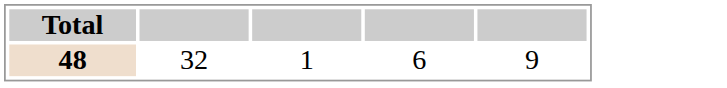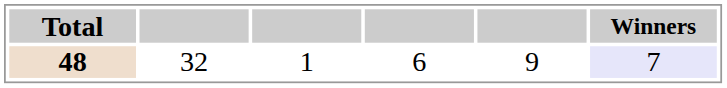+ column: Winners | 7
